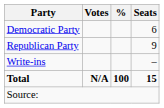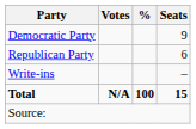Democratic Party | Seats: 6 -> 9
Republican Party | Seats: 9 -> 6
